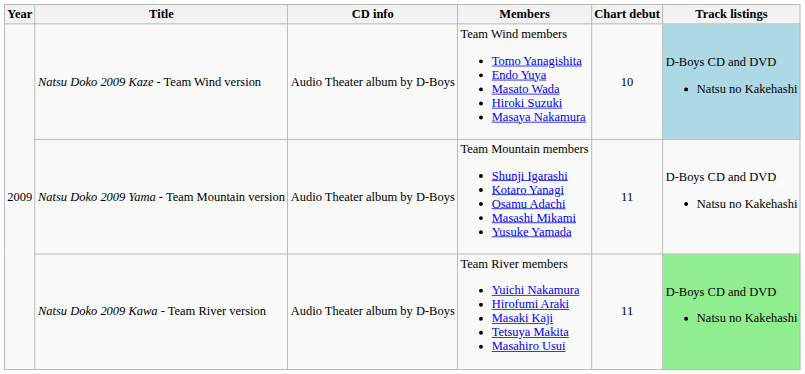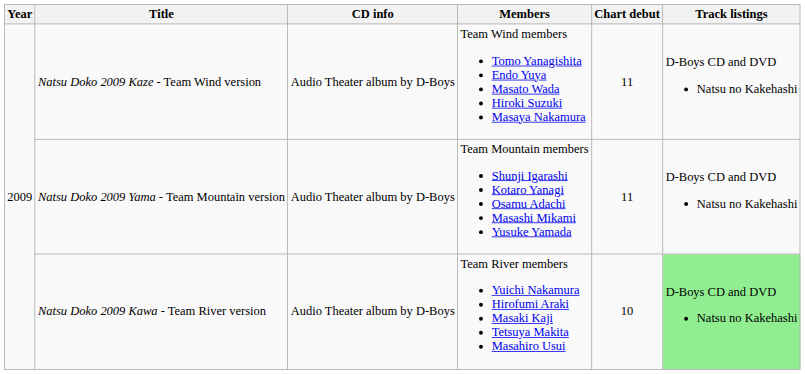Natsu Doko 2009 Kaze - Team Wind version | Chart debut: 10 -> 11
Natsu Doko 2009 Kaze - Team Wind version | Track listings: lightblue background -> no background
Natsu Doko 2009 Kawa - Team River version | Chart debut: 11 -> 10
